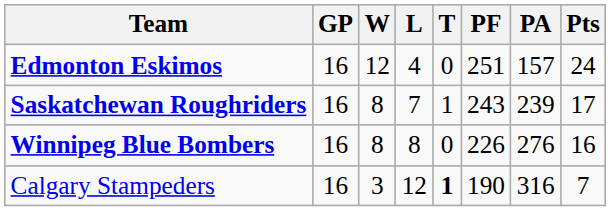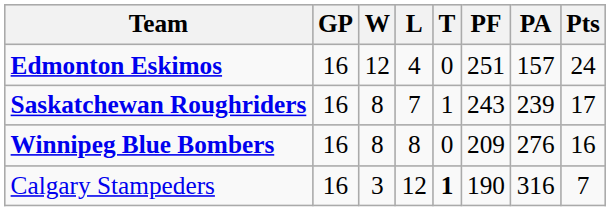Winnipeg Blue Bombers | PF: 226 -> 209
